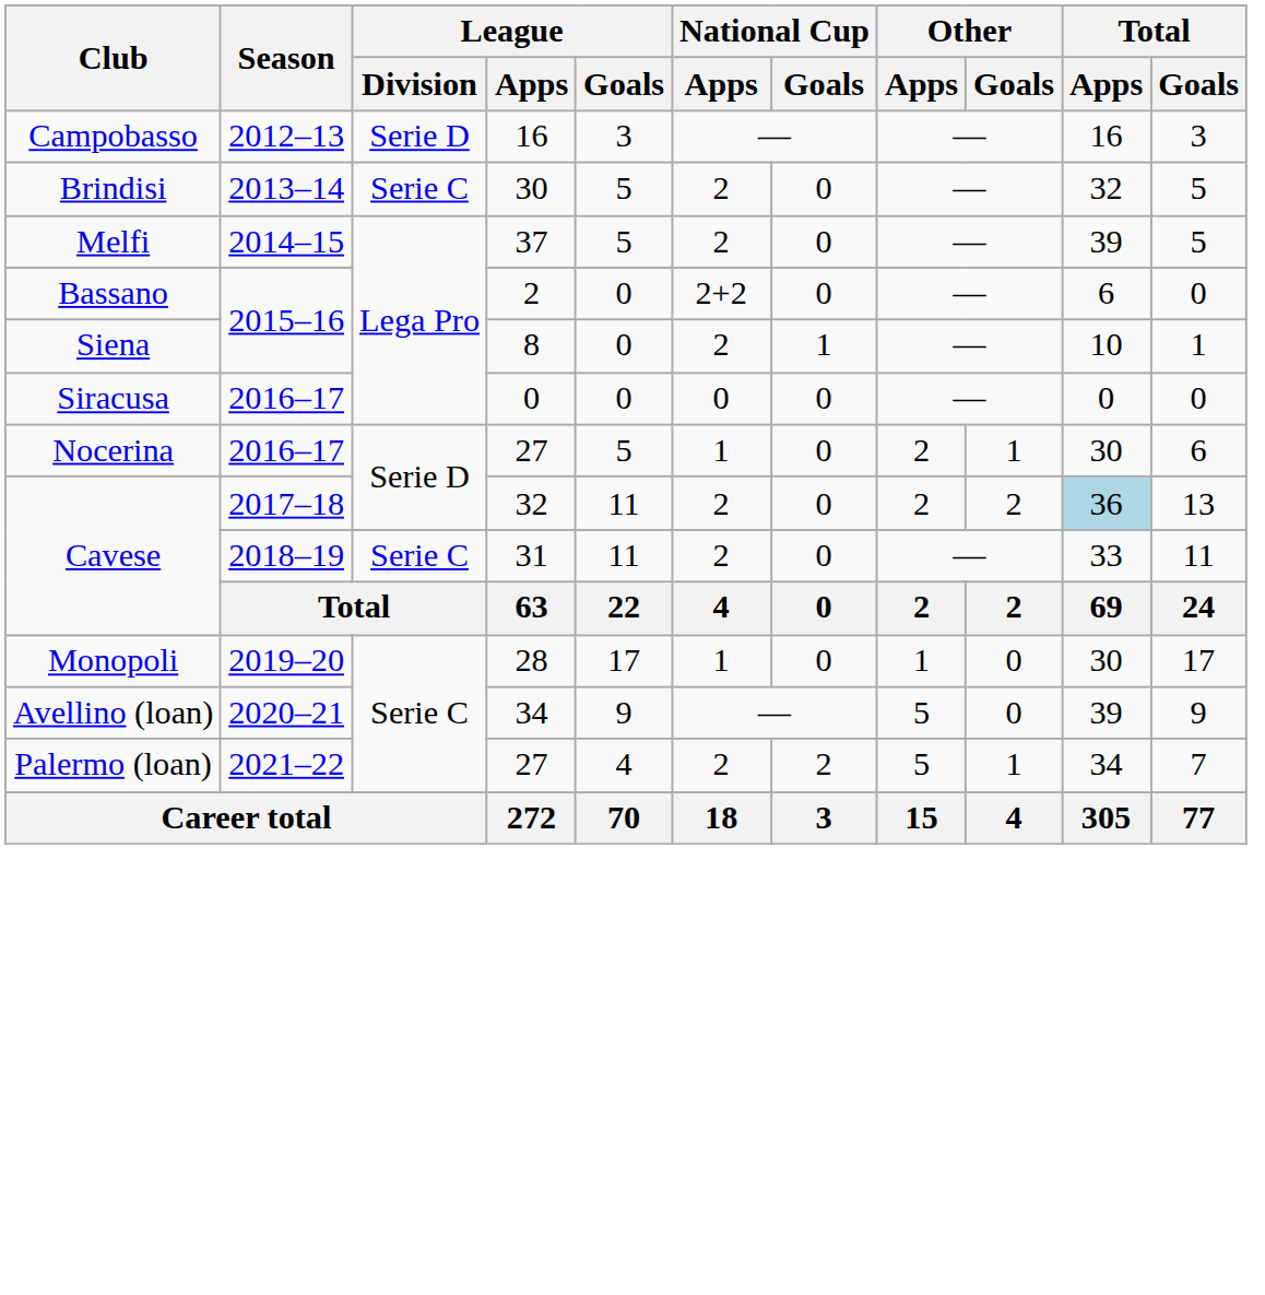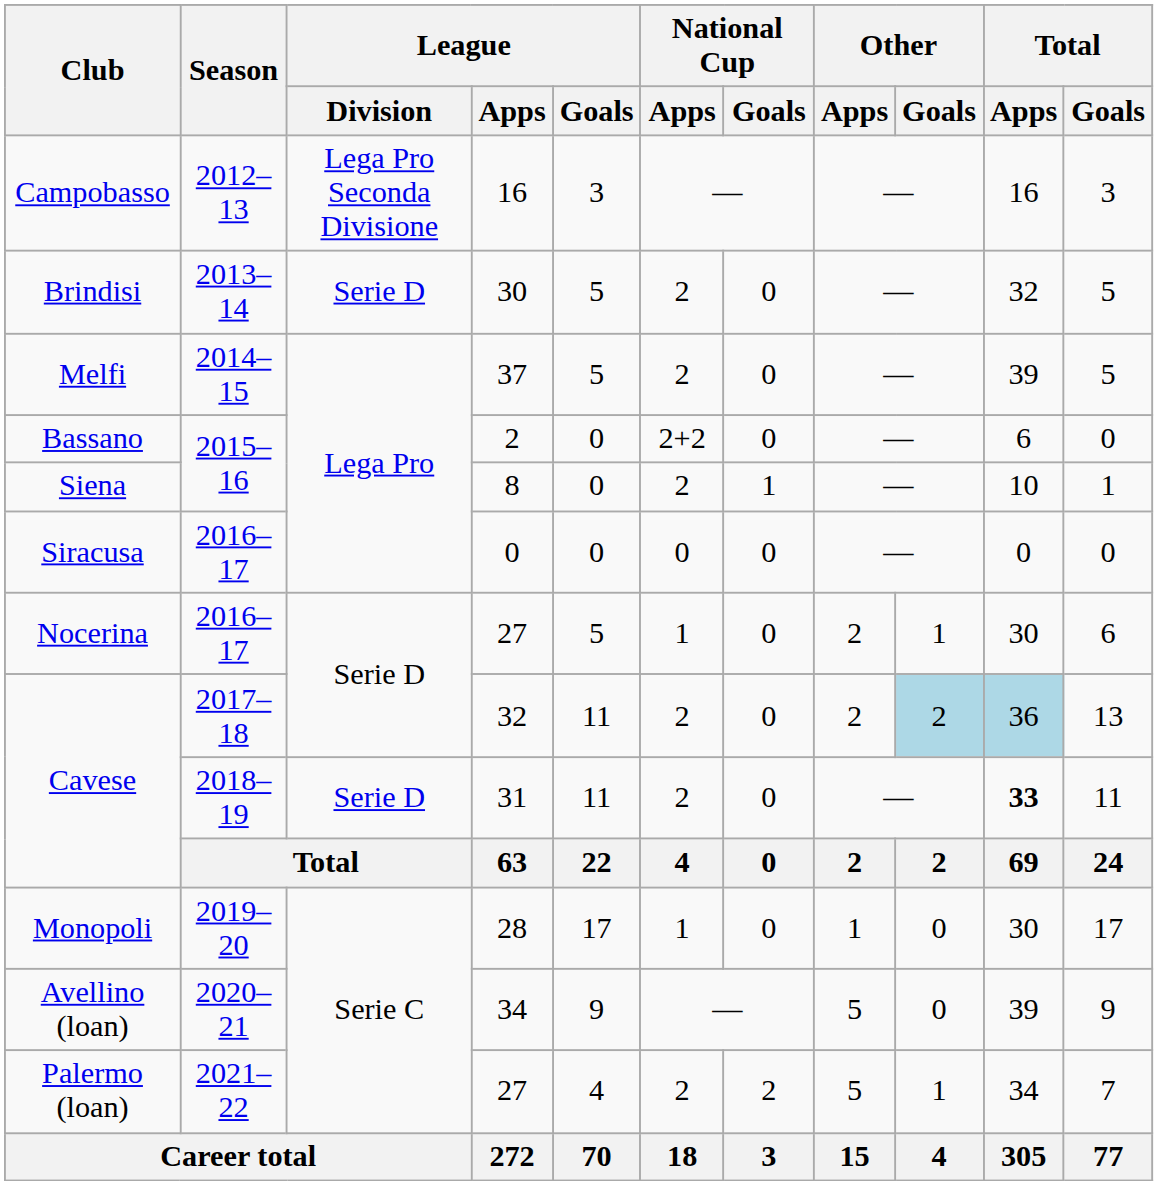Campobasso | League / Division: Serie D -> Lega Pro Seconda Divisione
Brindisi | League / Division: Serie C -> Serie D
Cavese / 32 | Other / Goals: no background -> lightblue background
Cavese / 31 | League / Division: Serie C -> Serie D
Cavese / 31 | Total / Apps: normal -> bold
